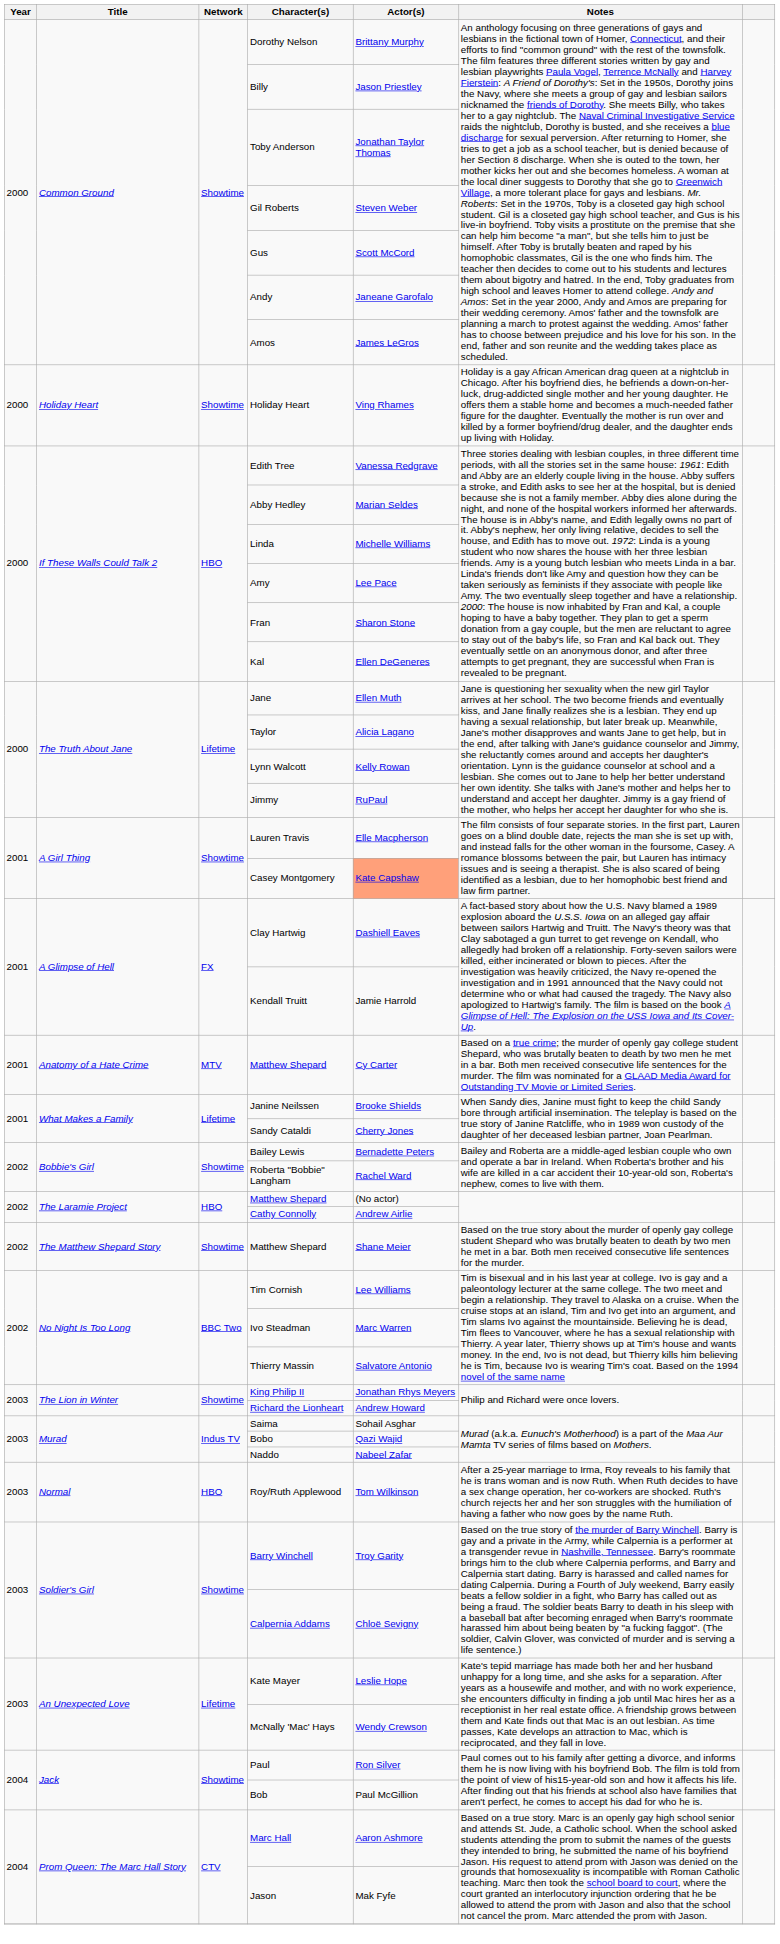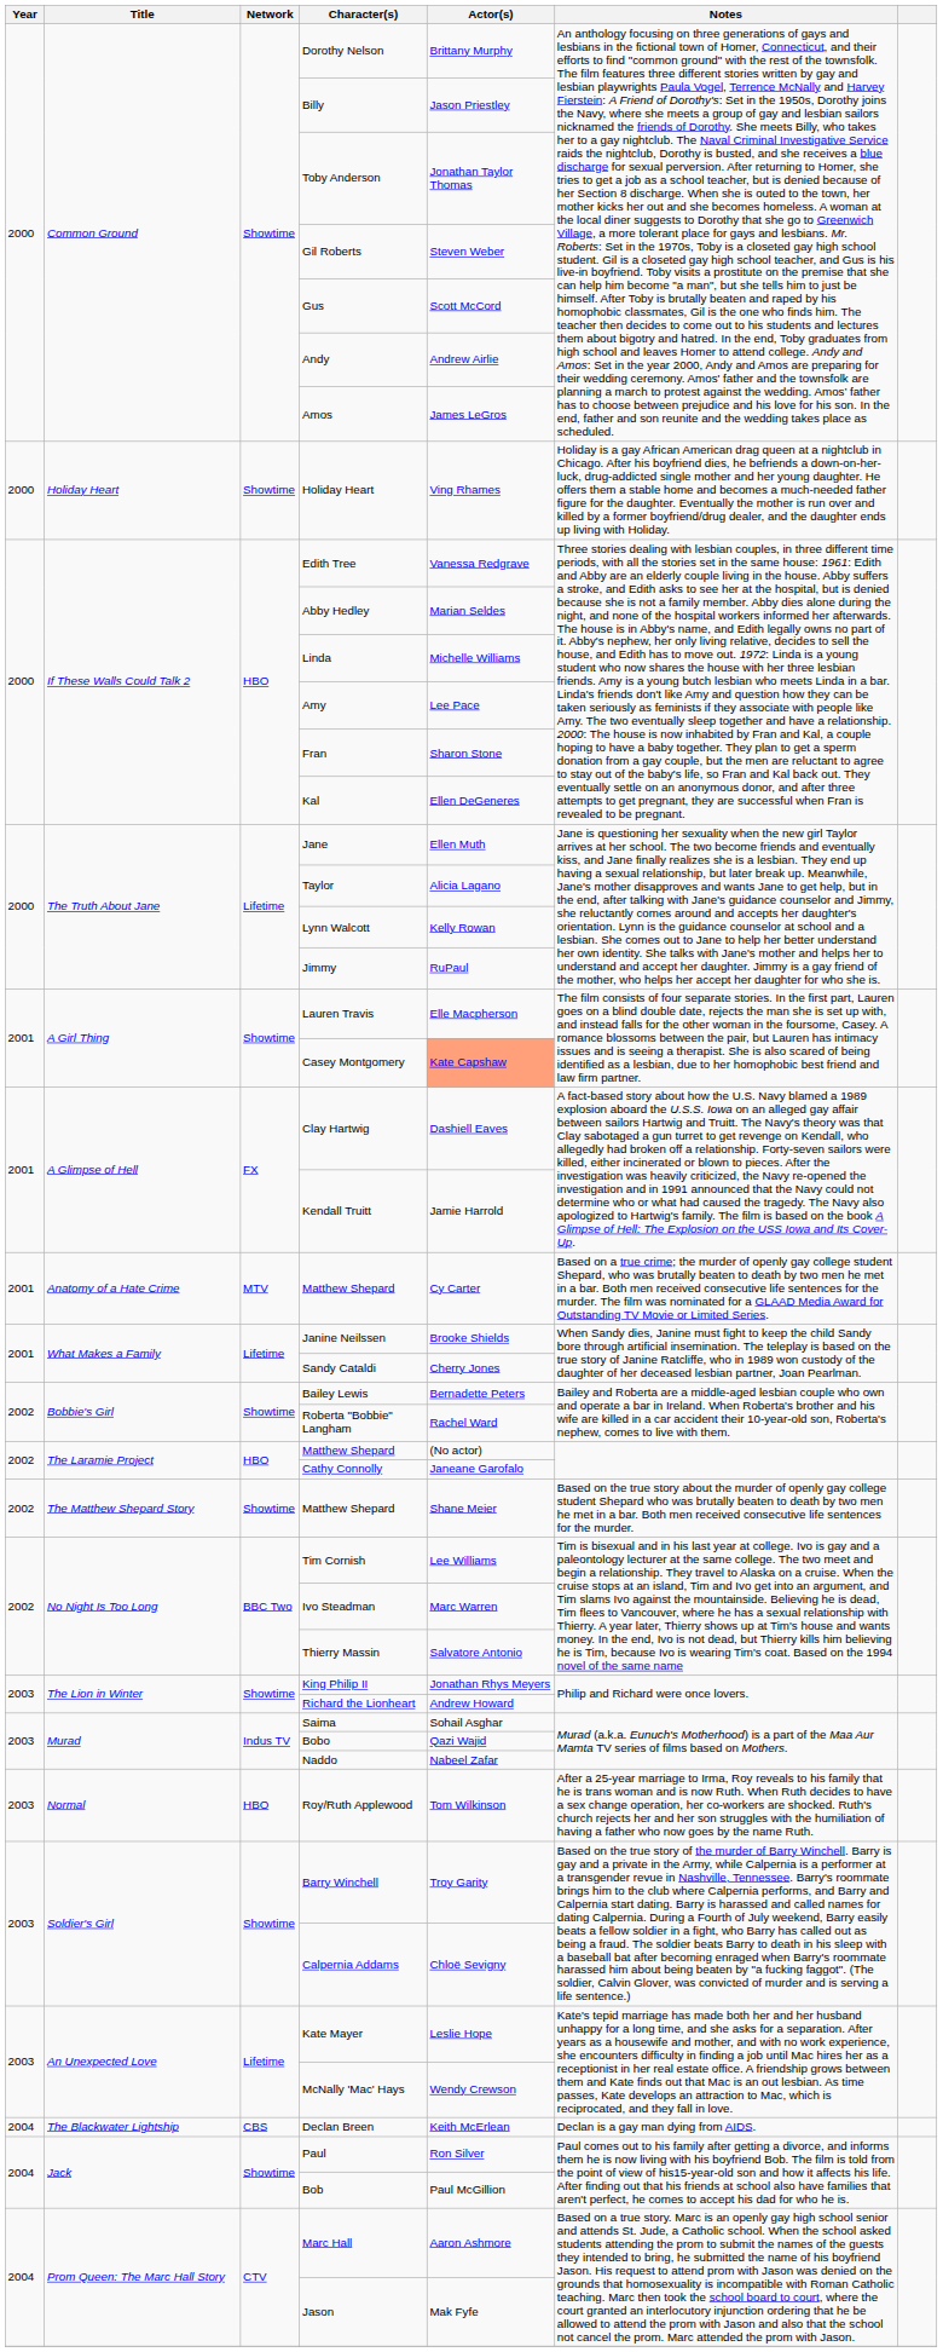Andy | Actor(s): Janeane Garofalo -> Andrew Airlie
Cathy Connolly | Actor(s): Andrew Airlie -> Janeane Garofalo
+ row: 2004 | The Blackwater Lightship | CBS | Declan Breen | Keith McErlean | Declan is a gay man dying from AIDS.
